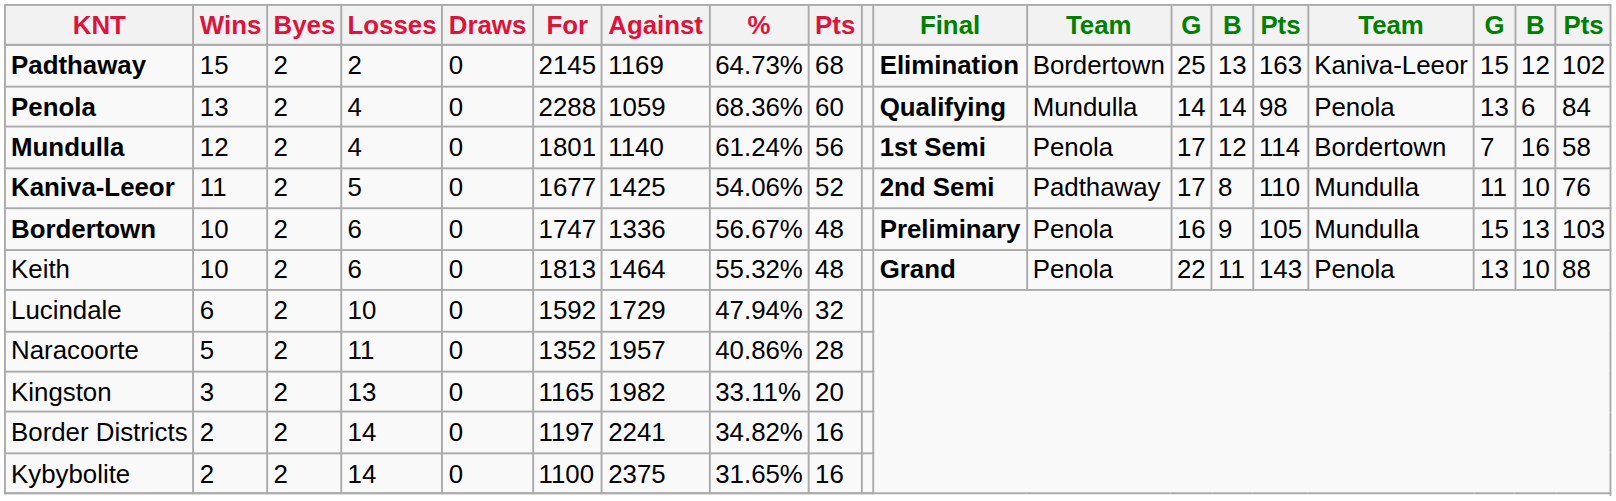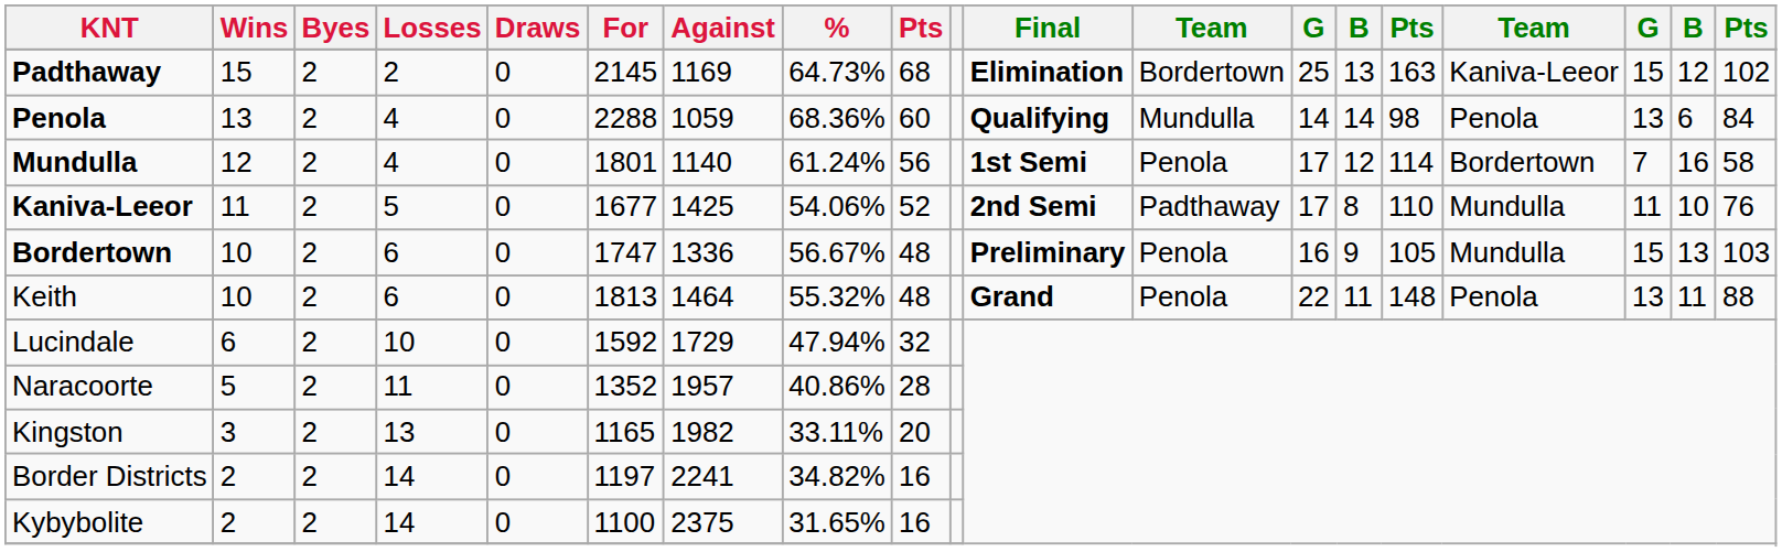Keith | column 15: 143 -> 148
Keith | column 18: 10 -> 11
